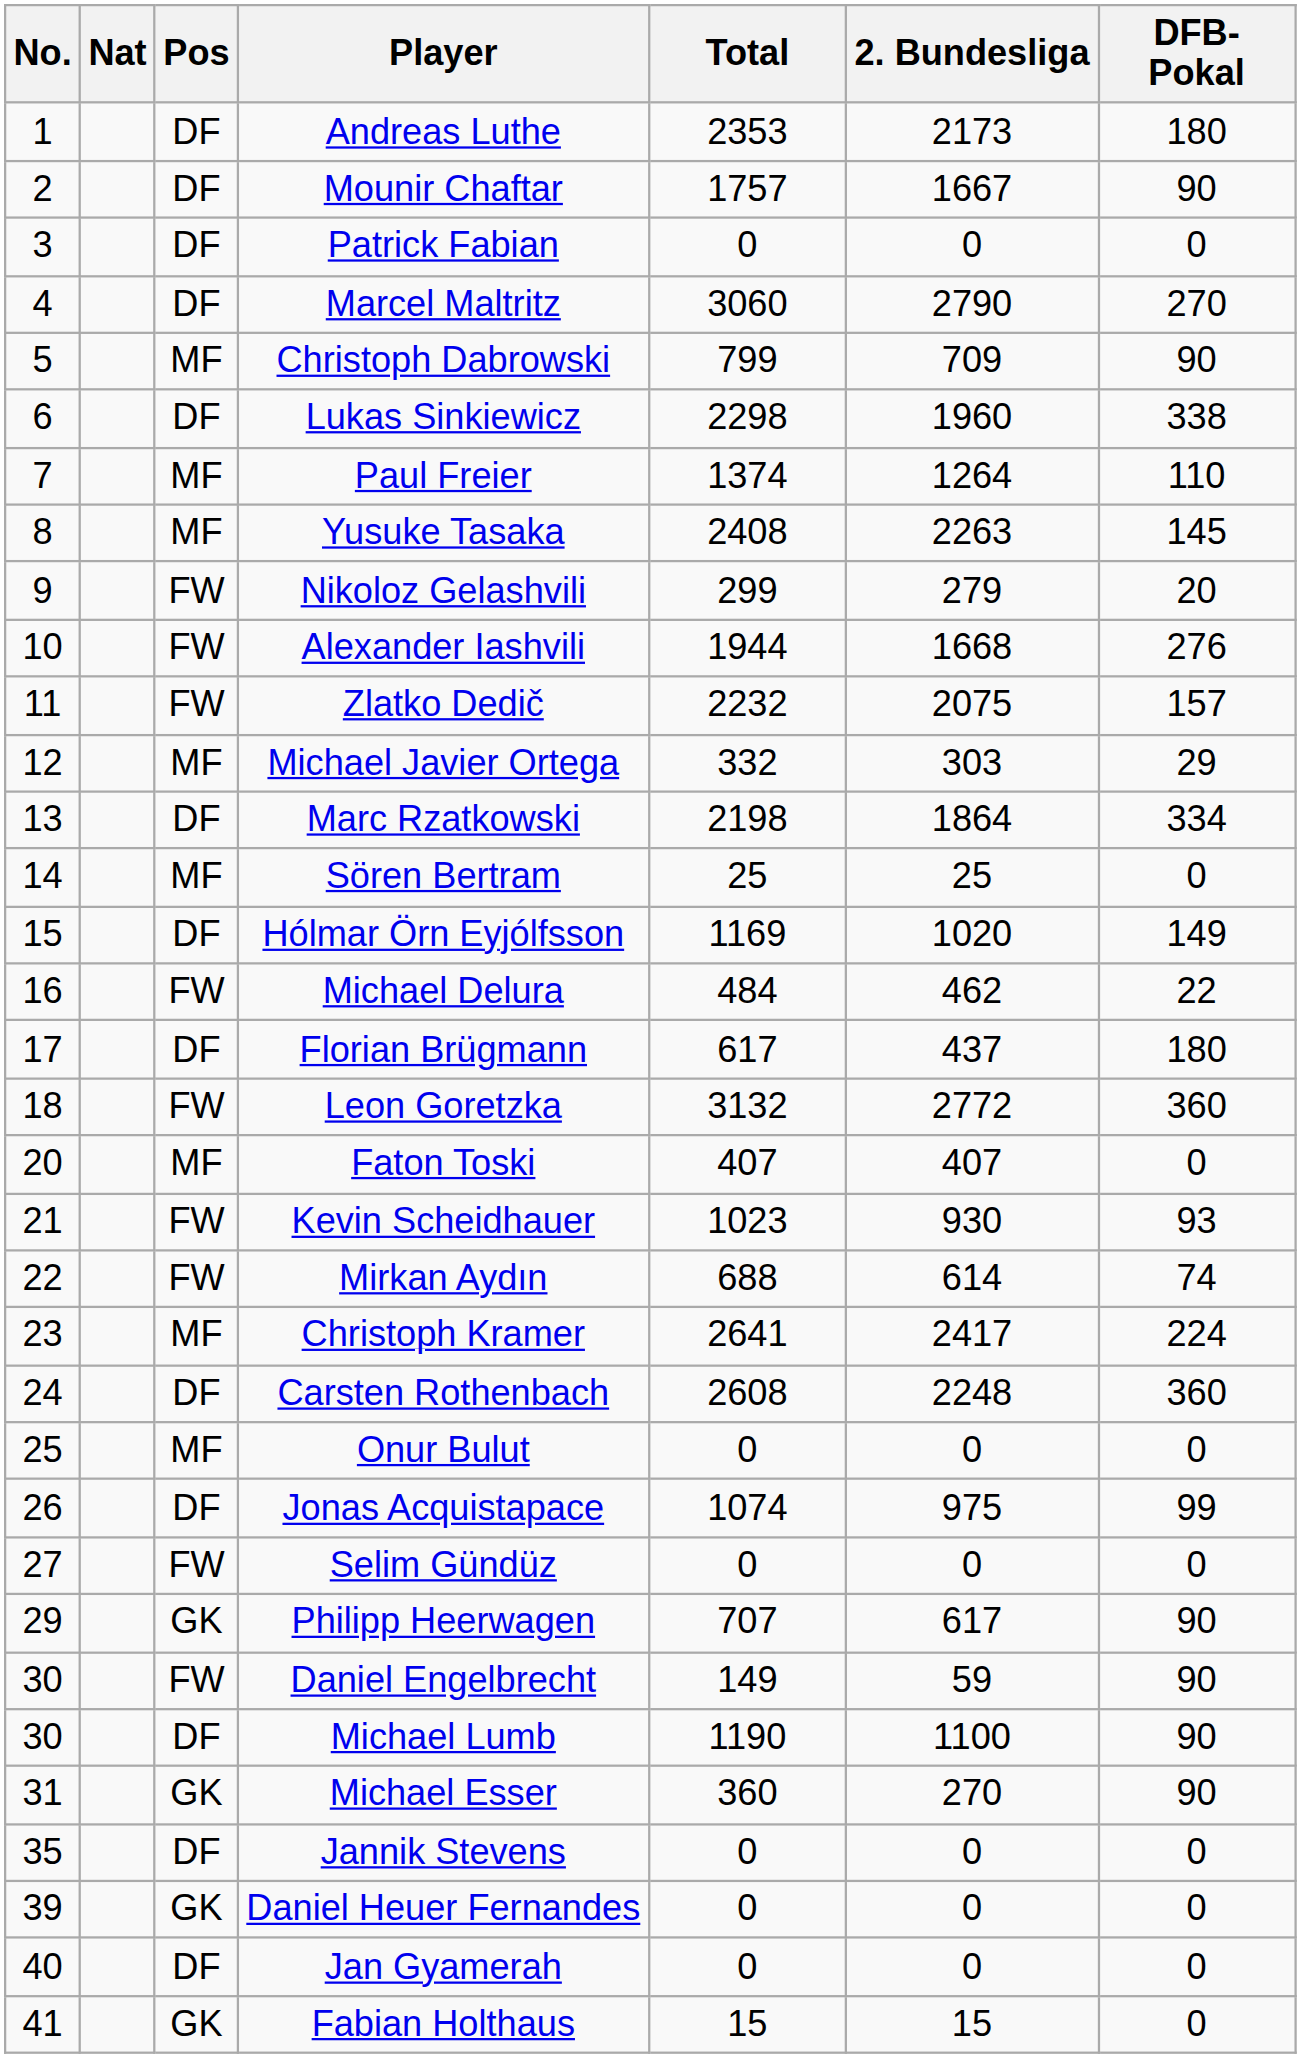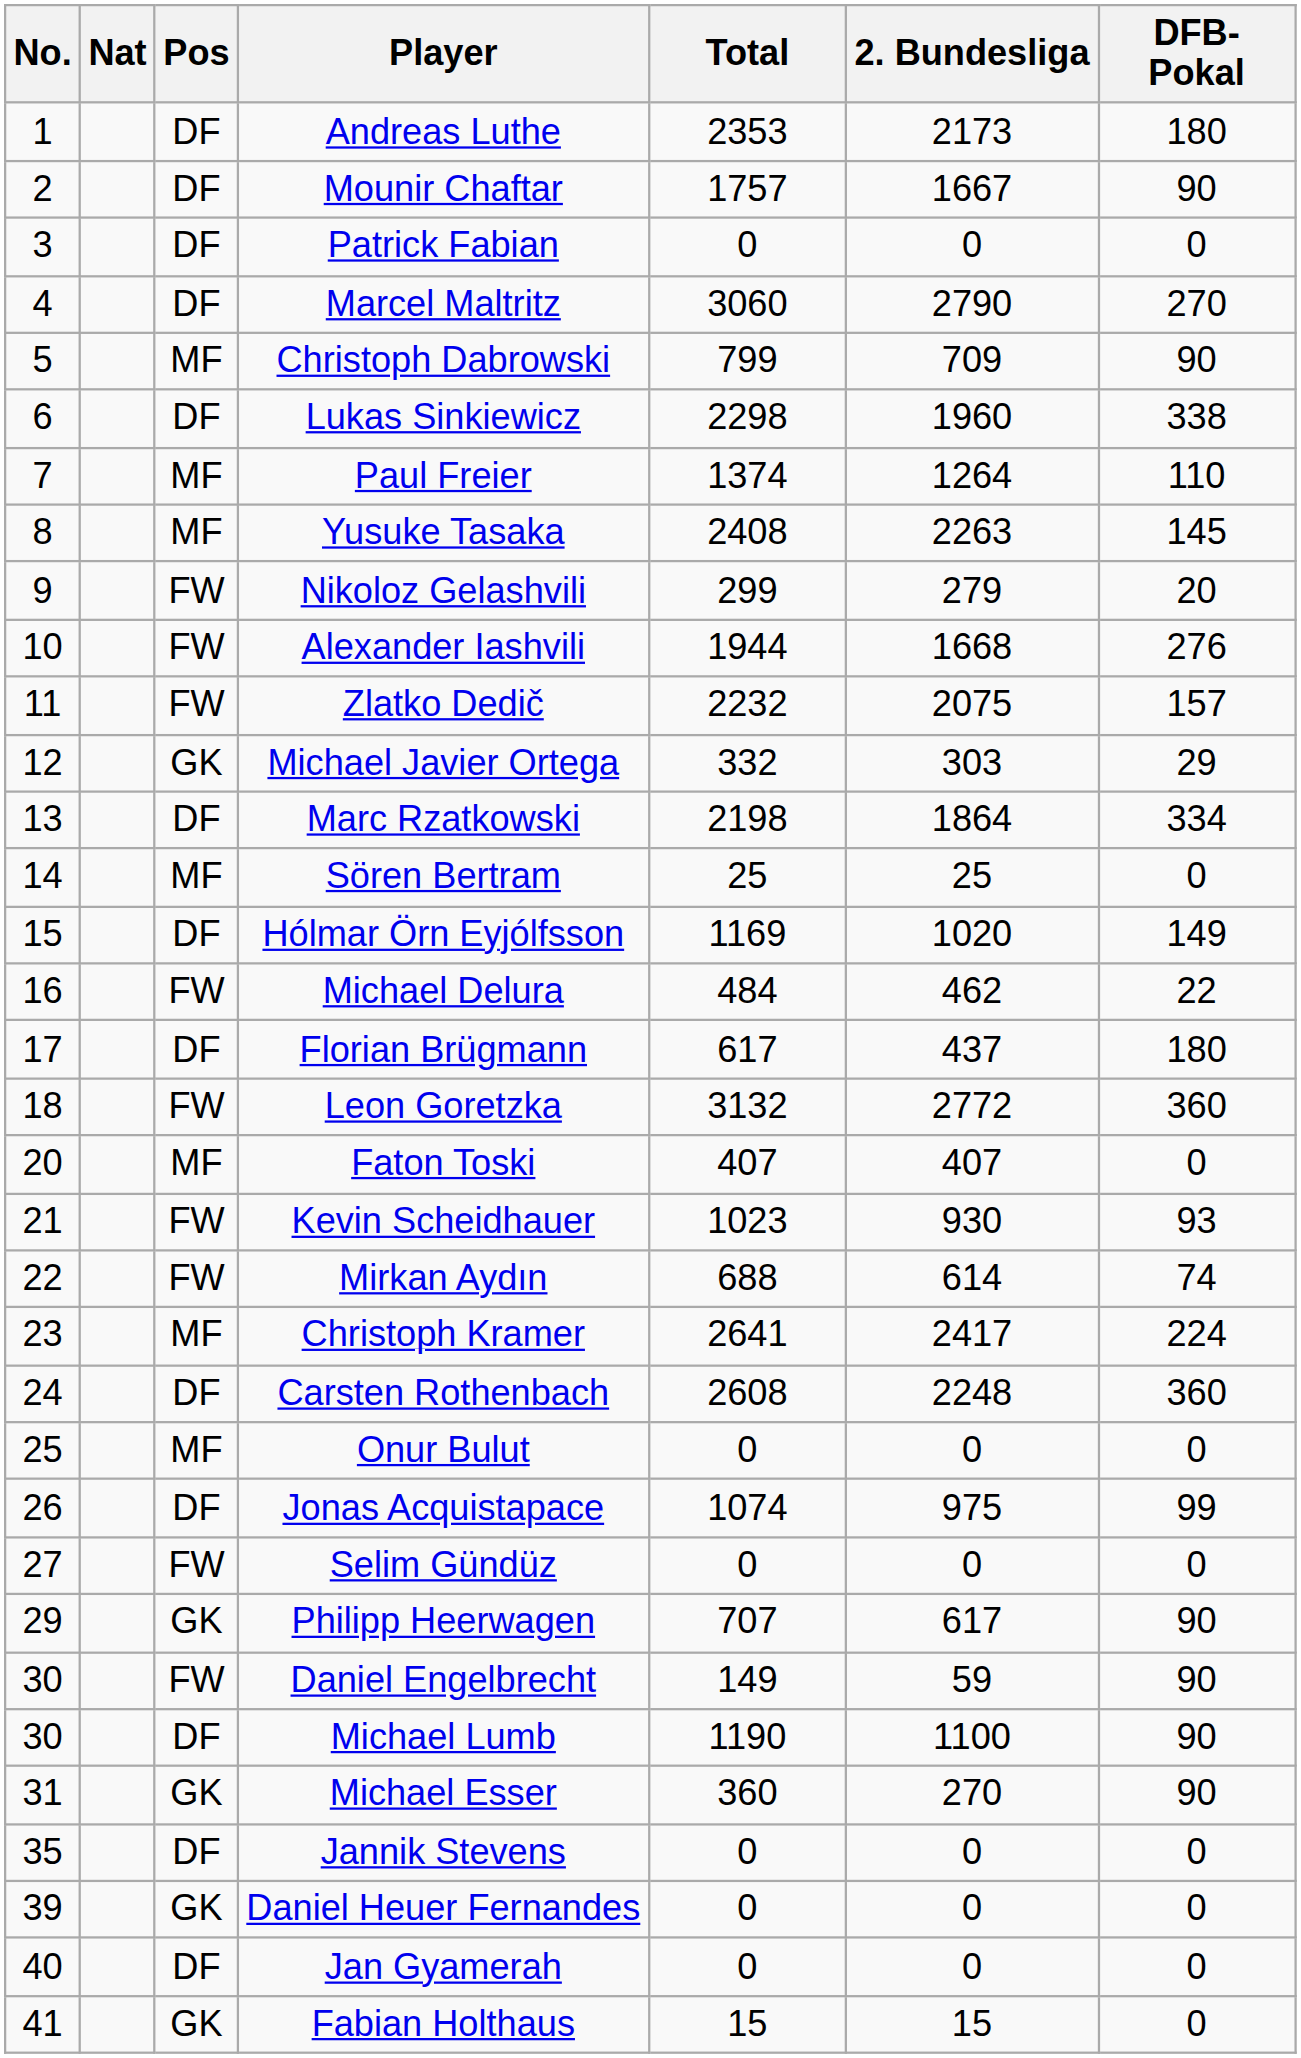Michael Javier Ortega | Pos: MF -> GK
